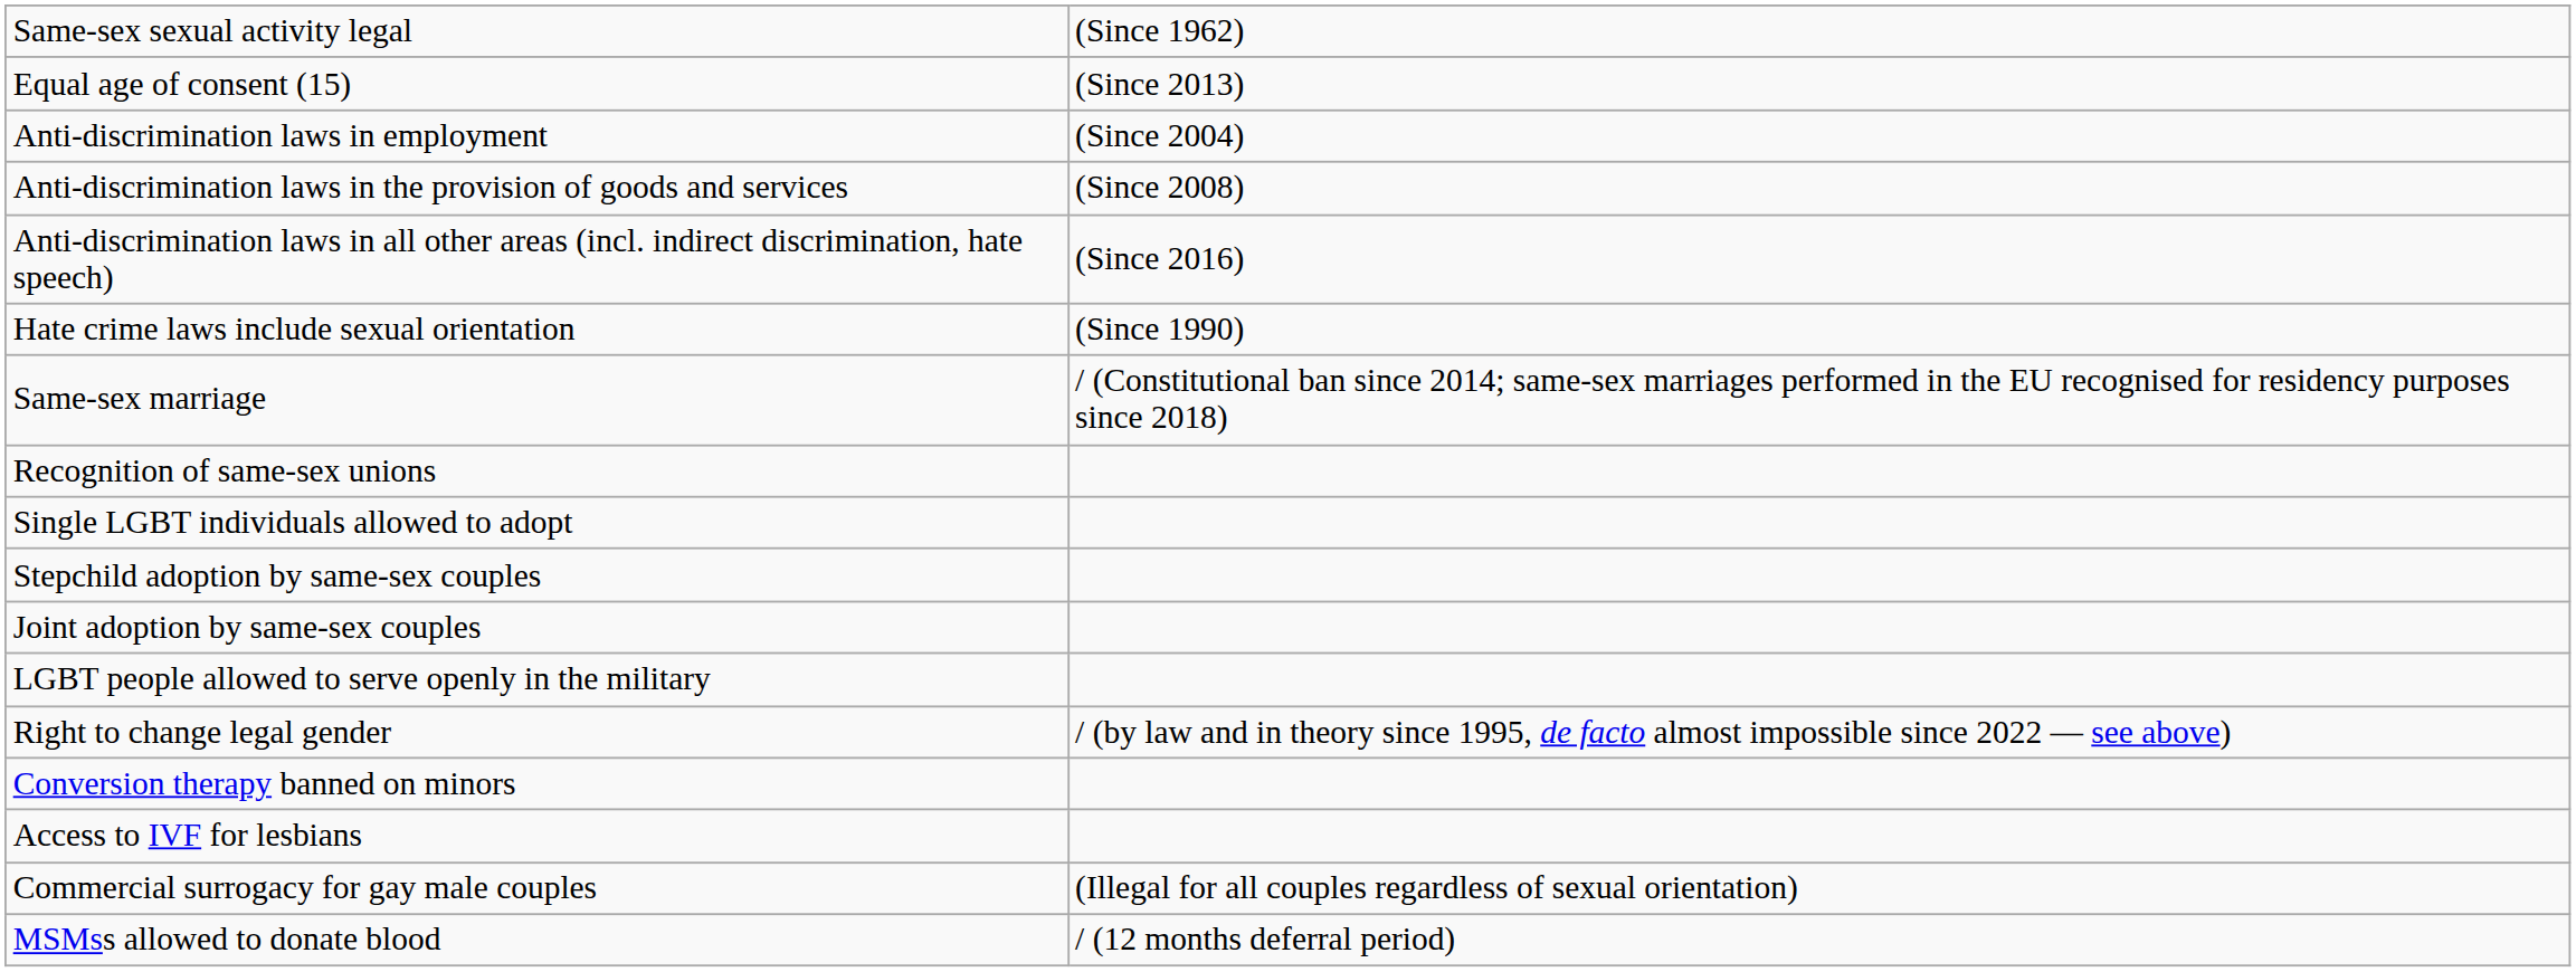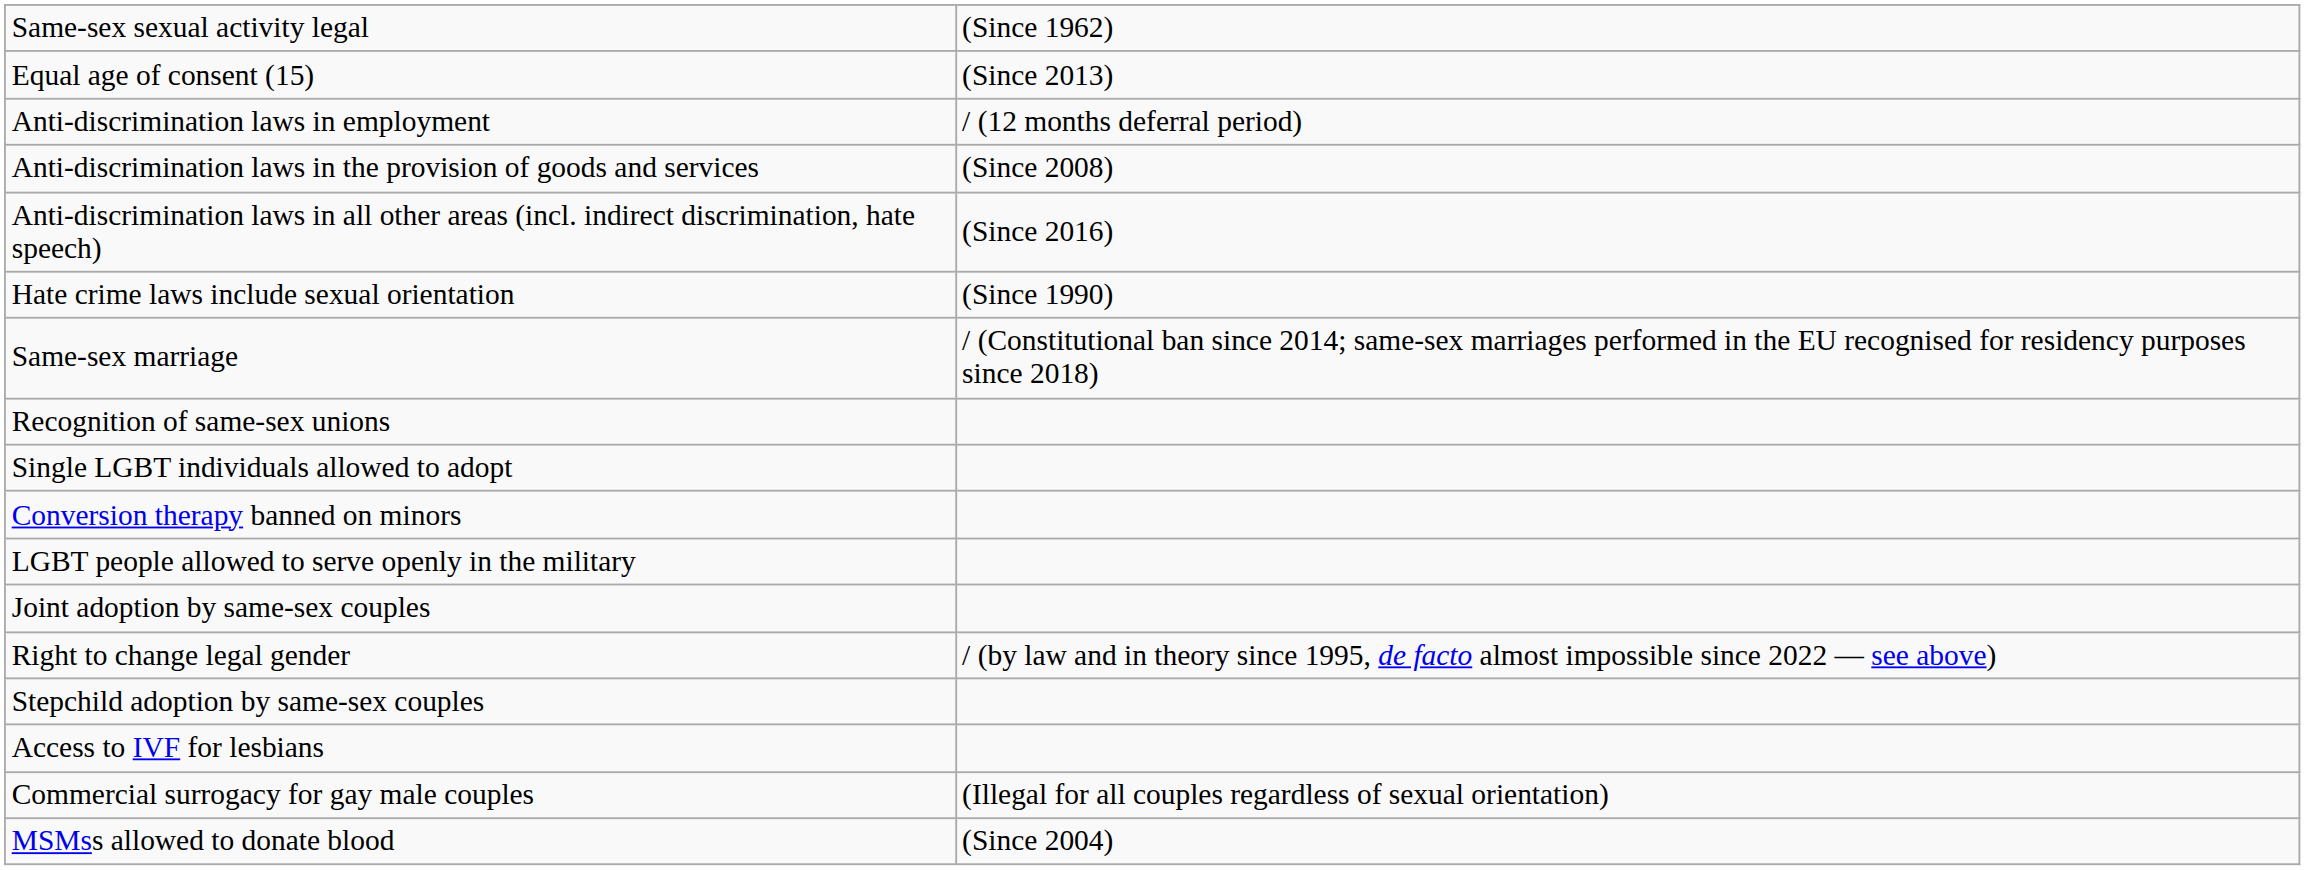Anti-discrimination laws in employment | column 2: (Since 2004) -> / (12 months deferral period)
rows swapped: Stepchild adoption by same-sex couples <-> Conversion therapy banned on minors
rows swapped: Joint adoption by same-sex couples <-> LGBT people allowed to serve openly in the military
MSMss allowed to donate blood | column 2: / (12 months deferral period) -> (Since 2004)
